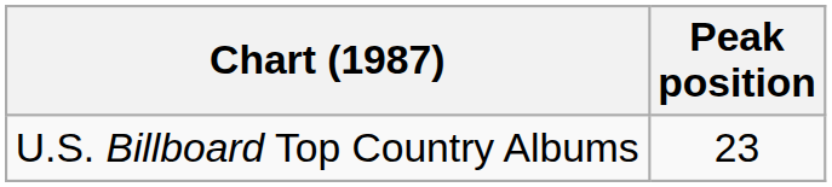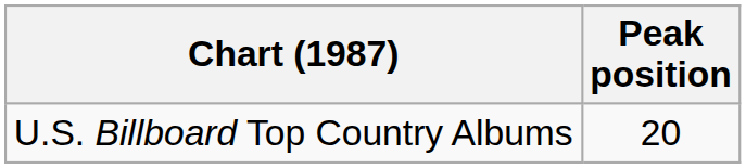U.S. Billboard Top Country Albums | Peak position: 23 -> 20
